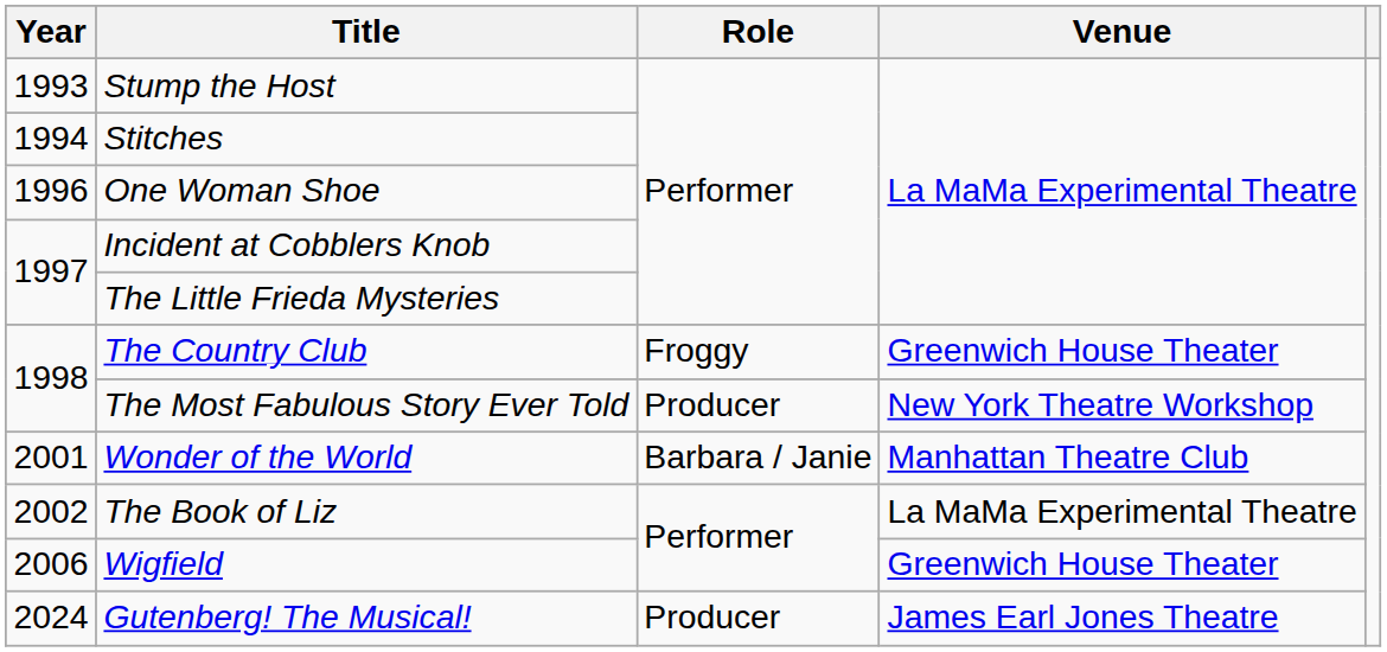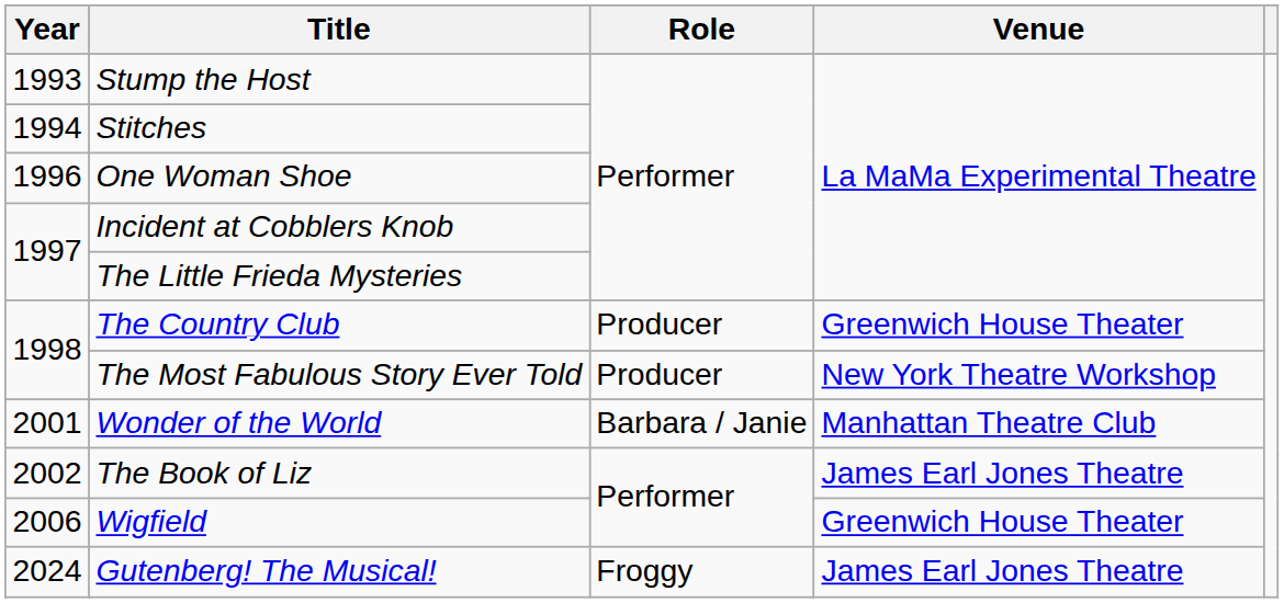The Country Club | Role: Froggy -> Producer
The Book of Liz | Venue: La MaMa Experimental Theatre -> James Earl Jones Theatre
Gutenberg! The Musical! | Role: Producer -> Froggy
